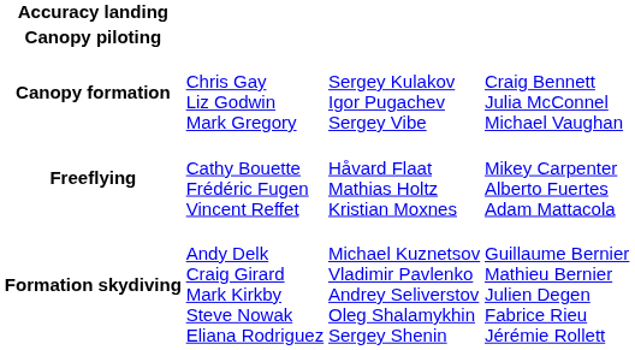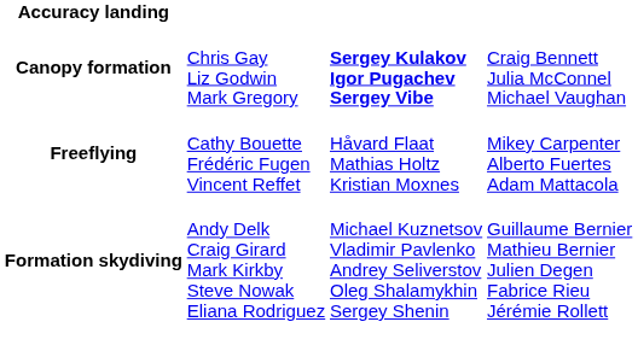- row: Canopy piloting
Canopy formation | column 3: normal -> bold
